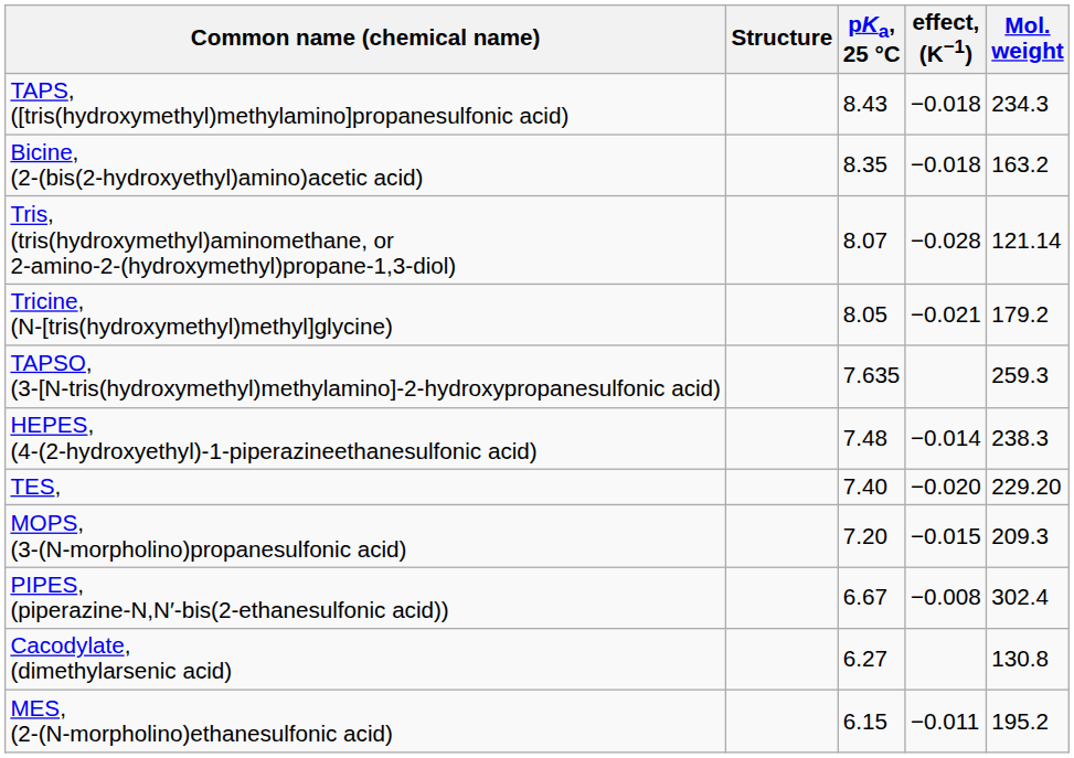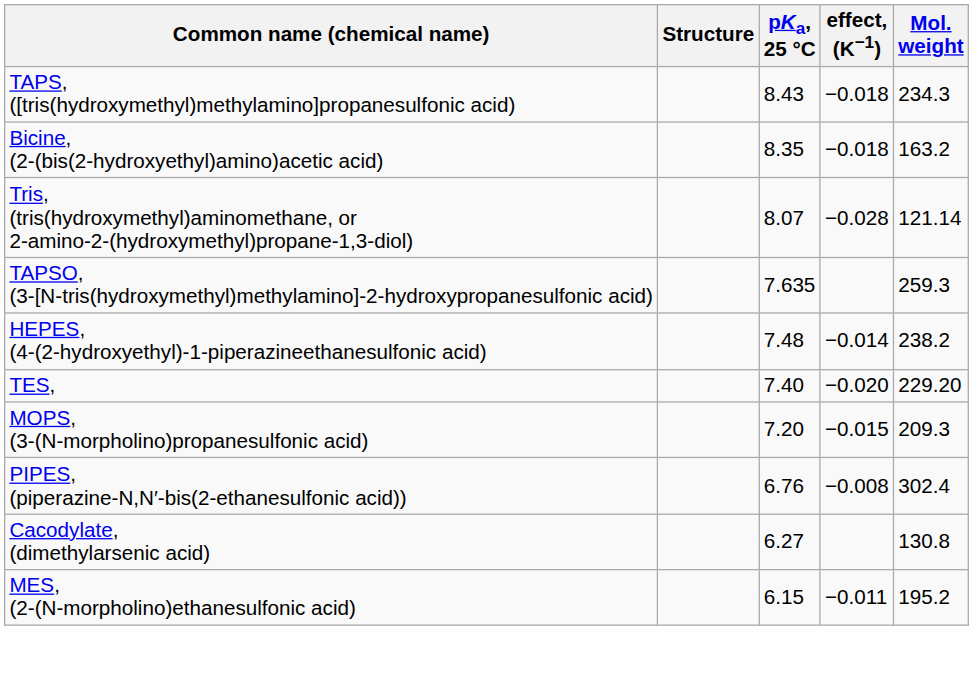- row: Tricine, (N-[tris(hydroxymethyl)methyl]glycine) | 8.05 | −0.021 | 179.2
HEPES, (4-(2-hydroxyethyl)-1-piperazineethanesulfonic acid) | Mol. weight: 238.3 -> 238.2
PIPES, (piperazine-N,N′-bis(2-ethanesulfonic acid)) | pKa, 25 °C: 6.67 -> 6.76
